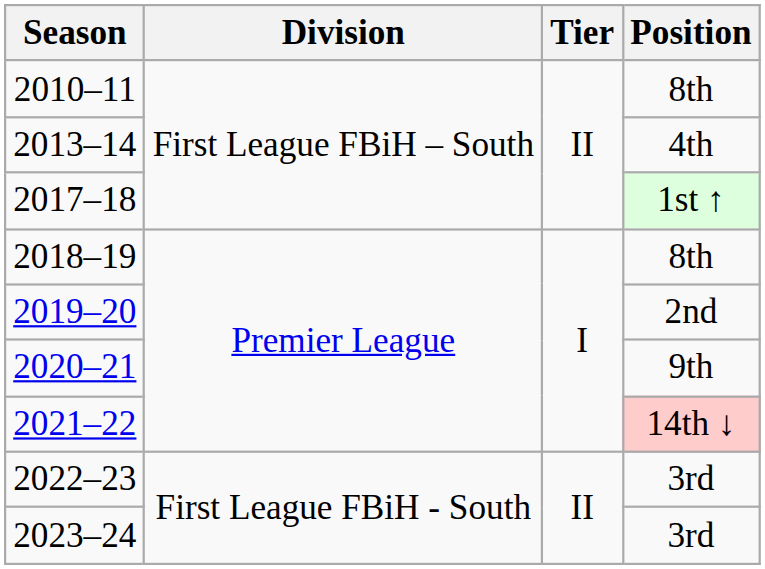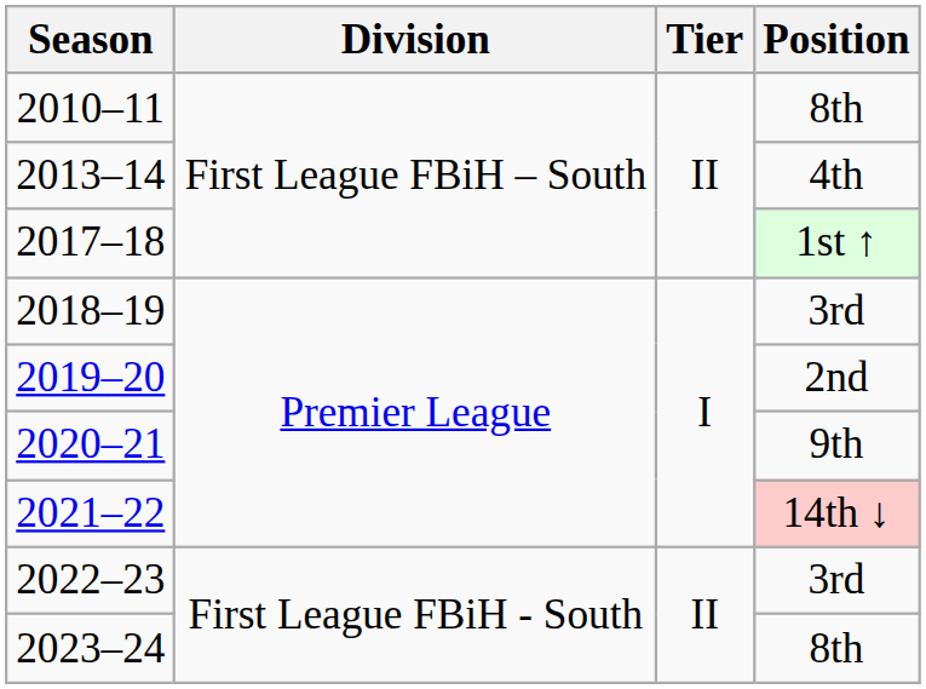2018–19 | Position: 8th -> 3rd
2023–24 | Position: 3rd -> 8th
